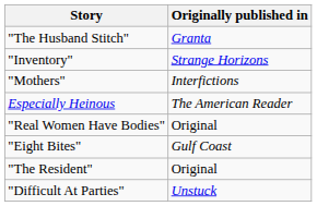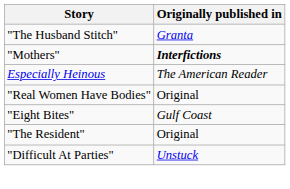- row: "Inventory" | Strange Horizons
"Mothers" | Originally published in: normal -> bold
